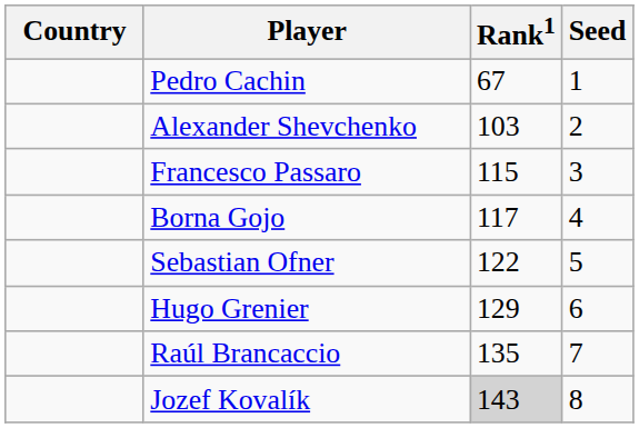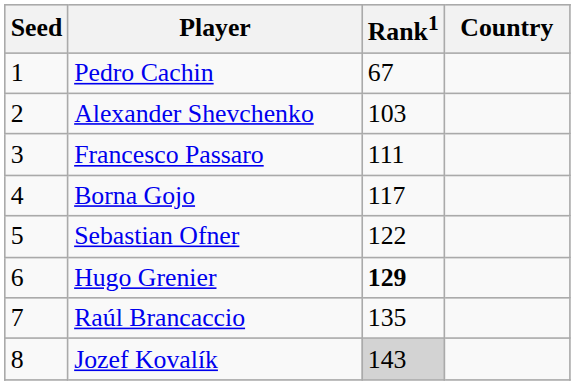columns swapped: Country <-> Seed
Francesco Passaro | Rank1: 115 -> 111
Hugo Grenier | Rank1: normal -> bold
